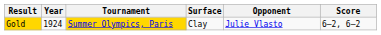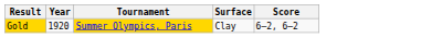- column: Opponent | Julie Vlasto
Gold | Year: 1924 -> 1920
